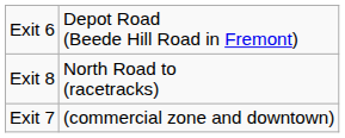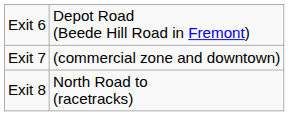rows swapped: Exit 7 <-> Exit 8
